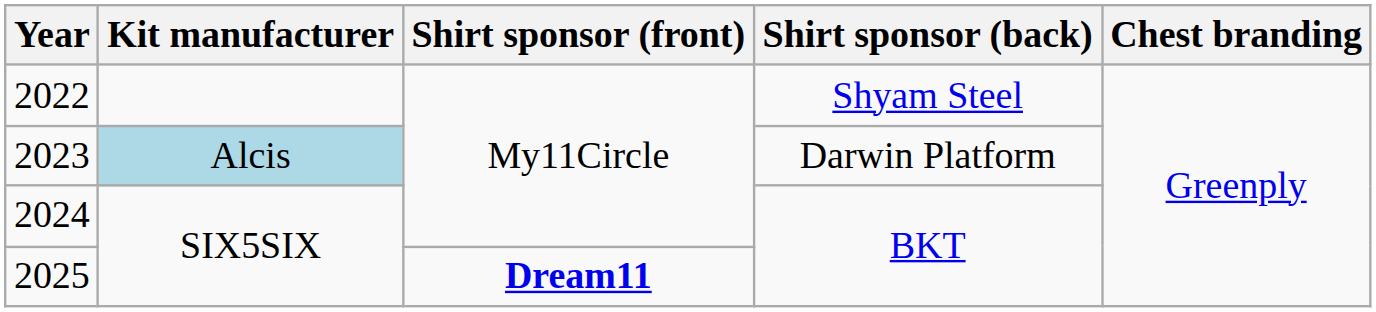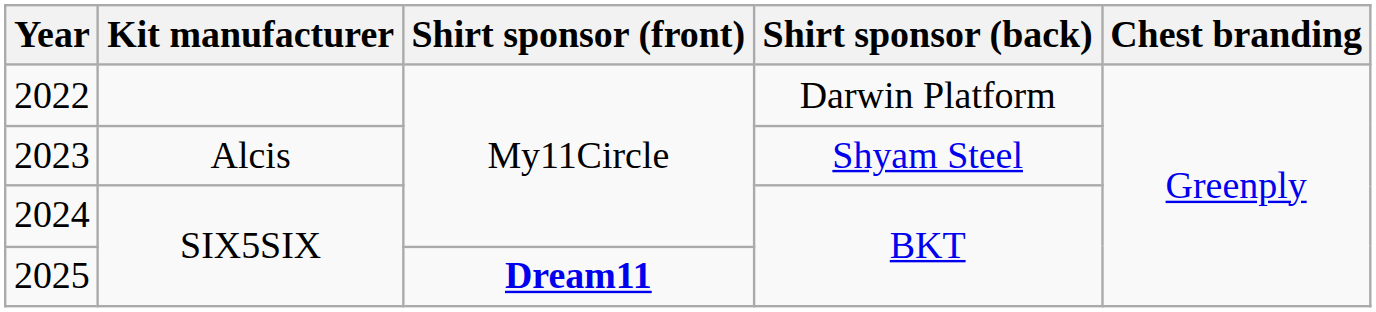2022 | Shirt sponsor (back): Shyam Steel -> Darwin Platform
2023 | Kit manufacturer: lightblue background -> no background
2023 | Shirt sponsor (back): Darwin Platform -> Shyam Steel
